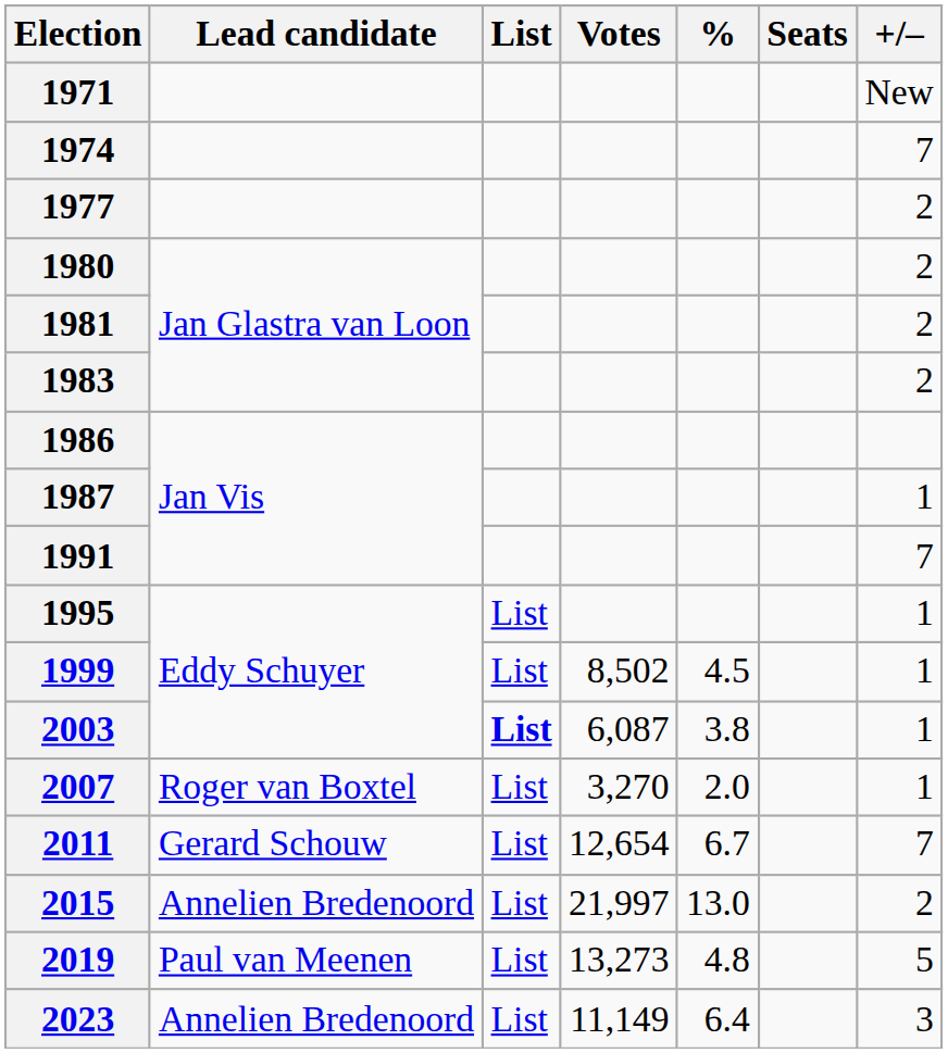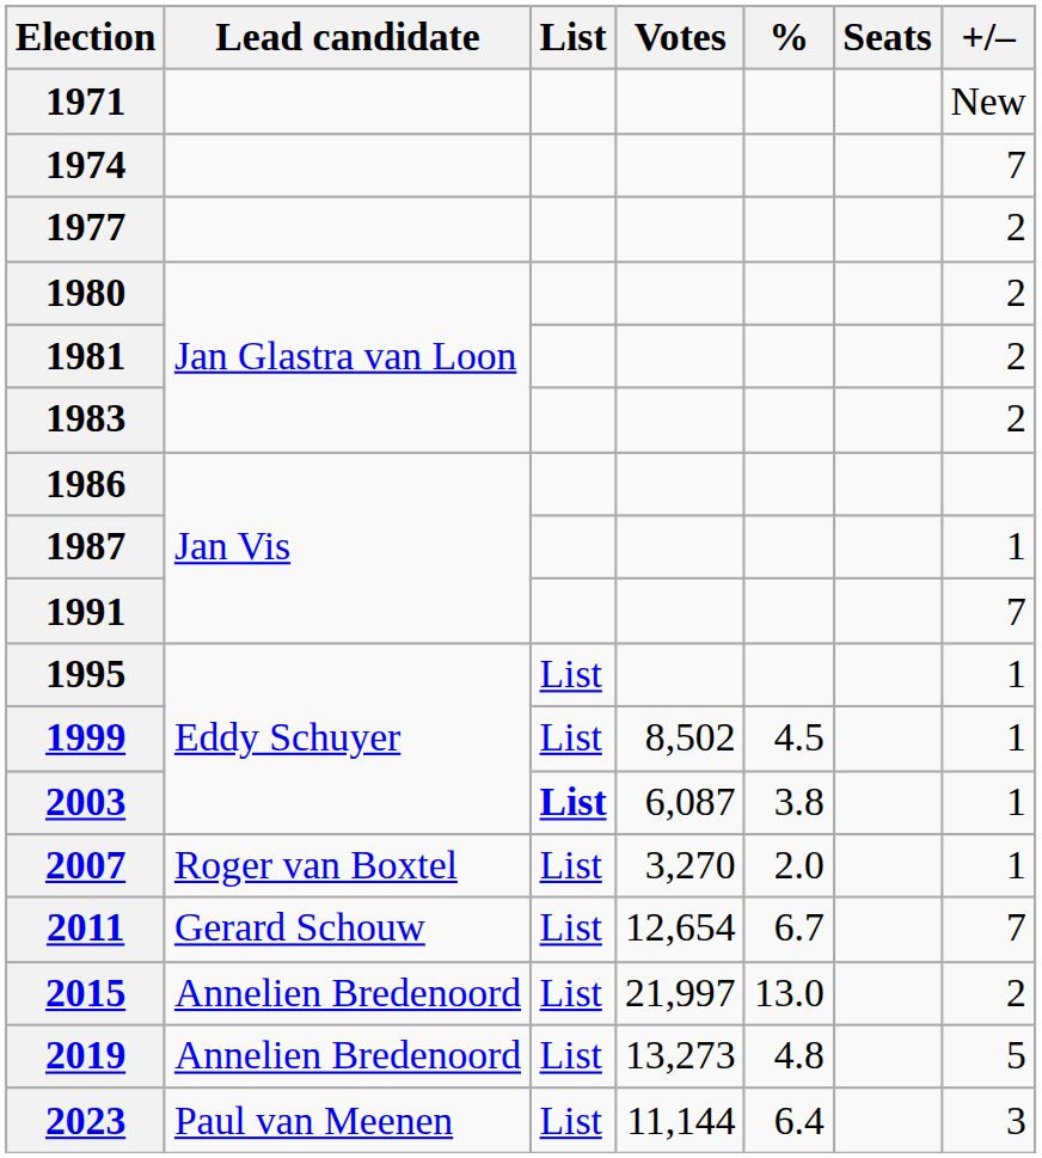2019 | Lead candidate: Paul van Meenen -> Annelien Bredenoord
2023 | Lead candidate: Annelien Bredenoord -> Paul van Meenen
2023 | Votes: 11,149 -> 11,144
